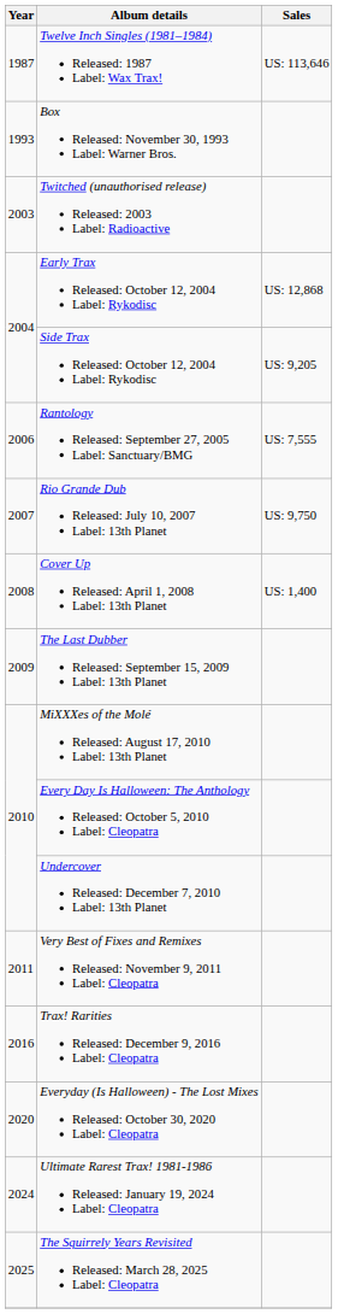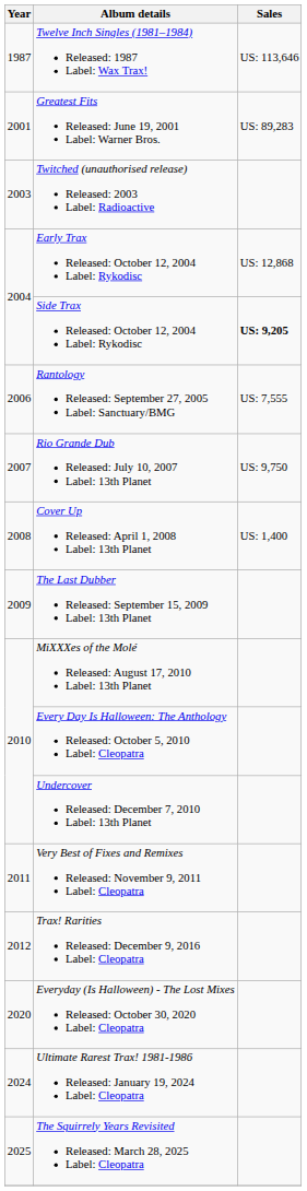- row: 1993 | Box Released: November 30, 1993 Label: Warner Bros.
+ row: 2001 | Greatest Fits Released: June 19, 2001 Label: Warner Bros. | US: 89,283
Side Trax Released: October 12, 2004 Label: Rykodisc | Sales: normal -> bold
Trax! Rarities Released: December 9, 2016 Label: Cleopatra | Year: 2016 -> 2012
